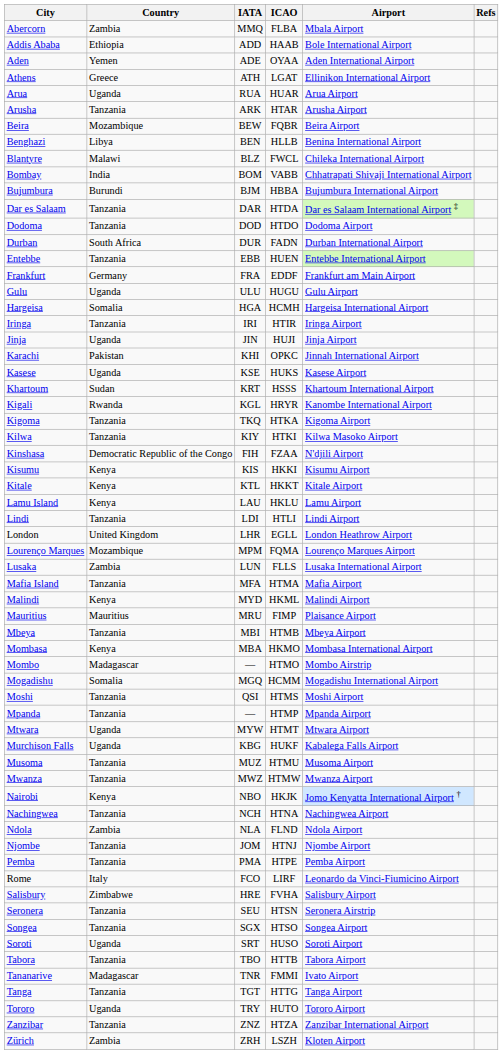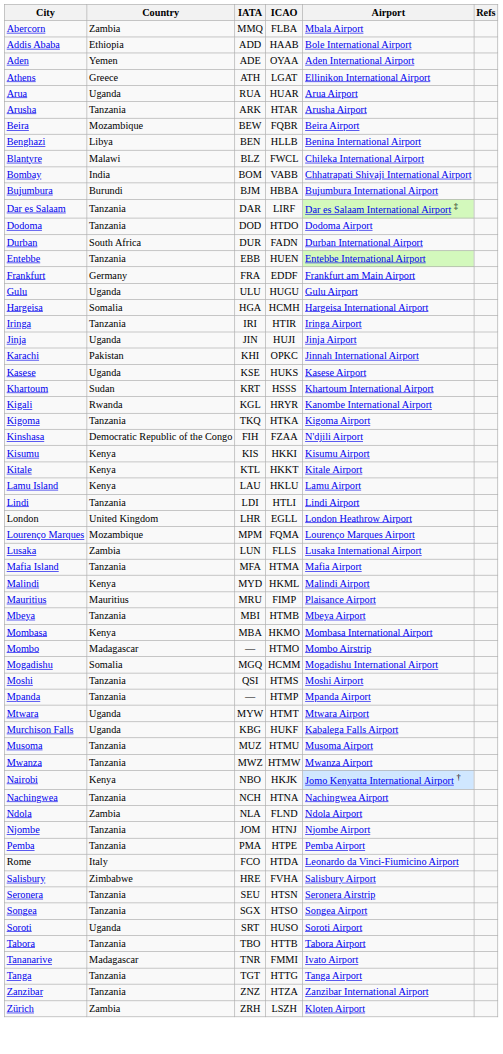Dar es Salaam | ICAO: HTDA -> LIRF
- row: Kilwa | Tanzania | KIY | HTKI | Kilwa Masoko Airport
Rome | ICAO: LIRF -> HTDA
- row: Tororo | Uganda | TRY | HUTO | Tororo Airport
